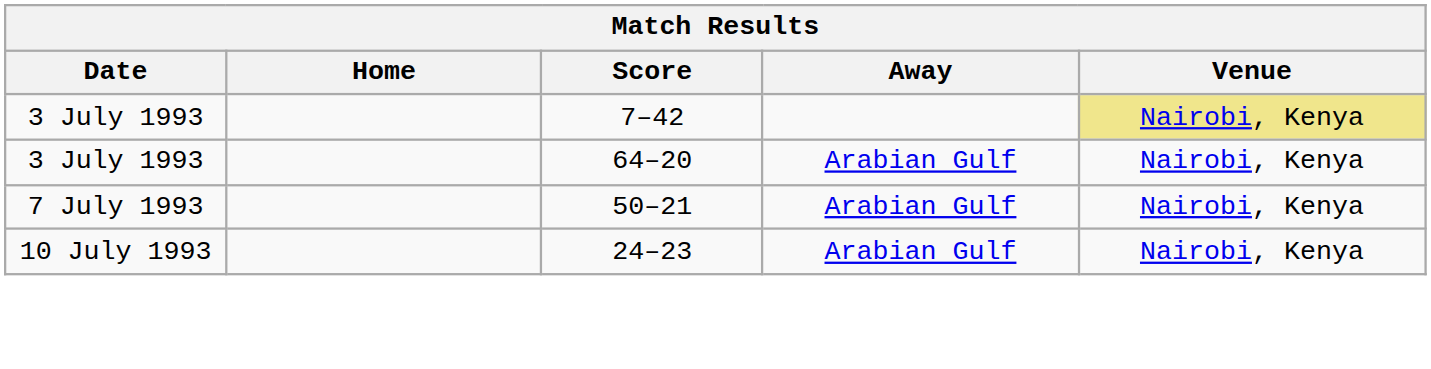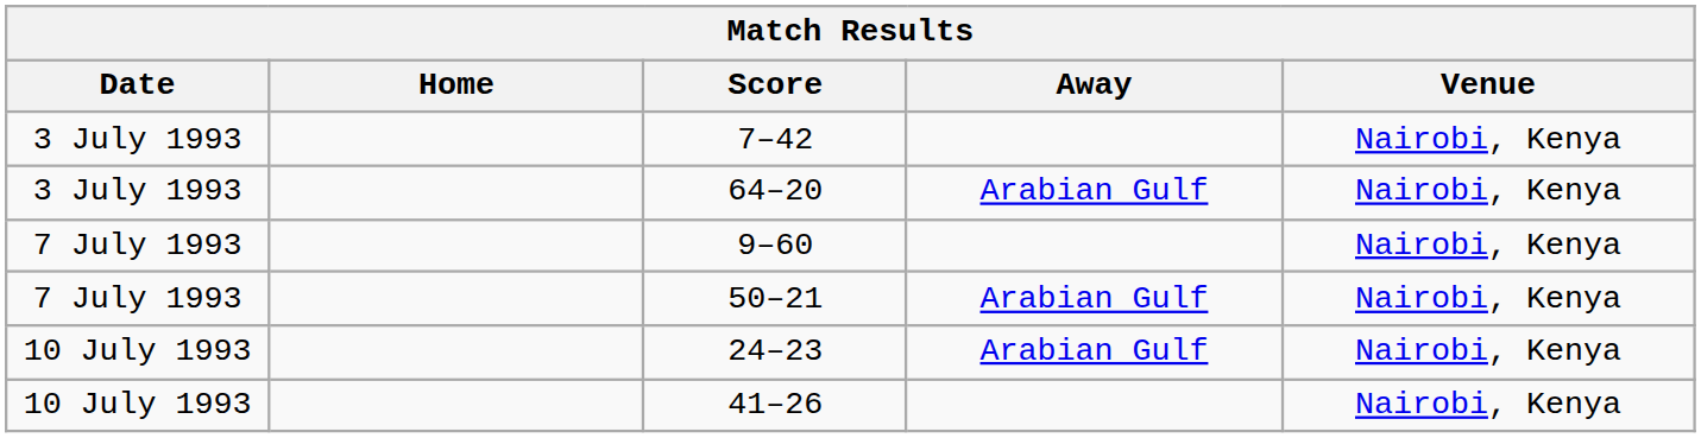7–42 | Venue: khaki background -> no background
+ row: 7 July 1993 | 9–60 | Nairobi, Kenya
+ row: 10 July 1993 | 41–26 | Nairobi, Kenya
